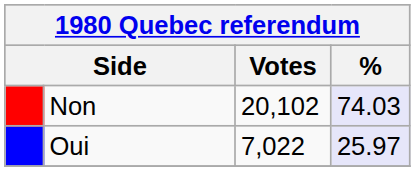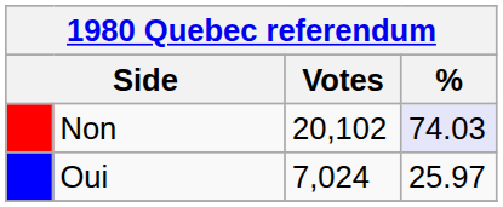Oui | Votes: 7,022 -> 7,024
Oui | %: lavender background -> no background
